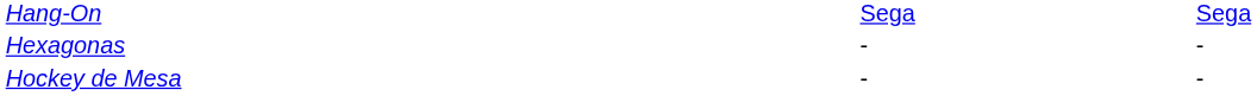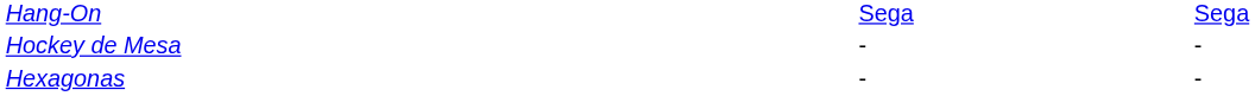rows swapped: Hexagonas <-> Hockey de Mesa
